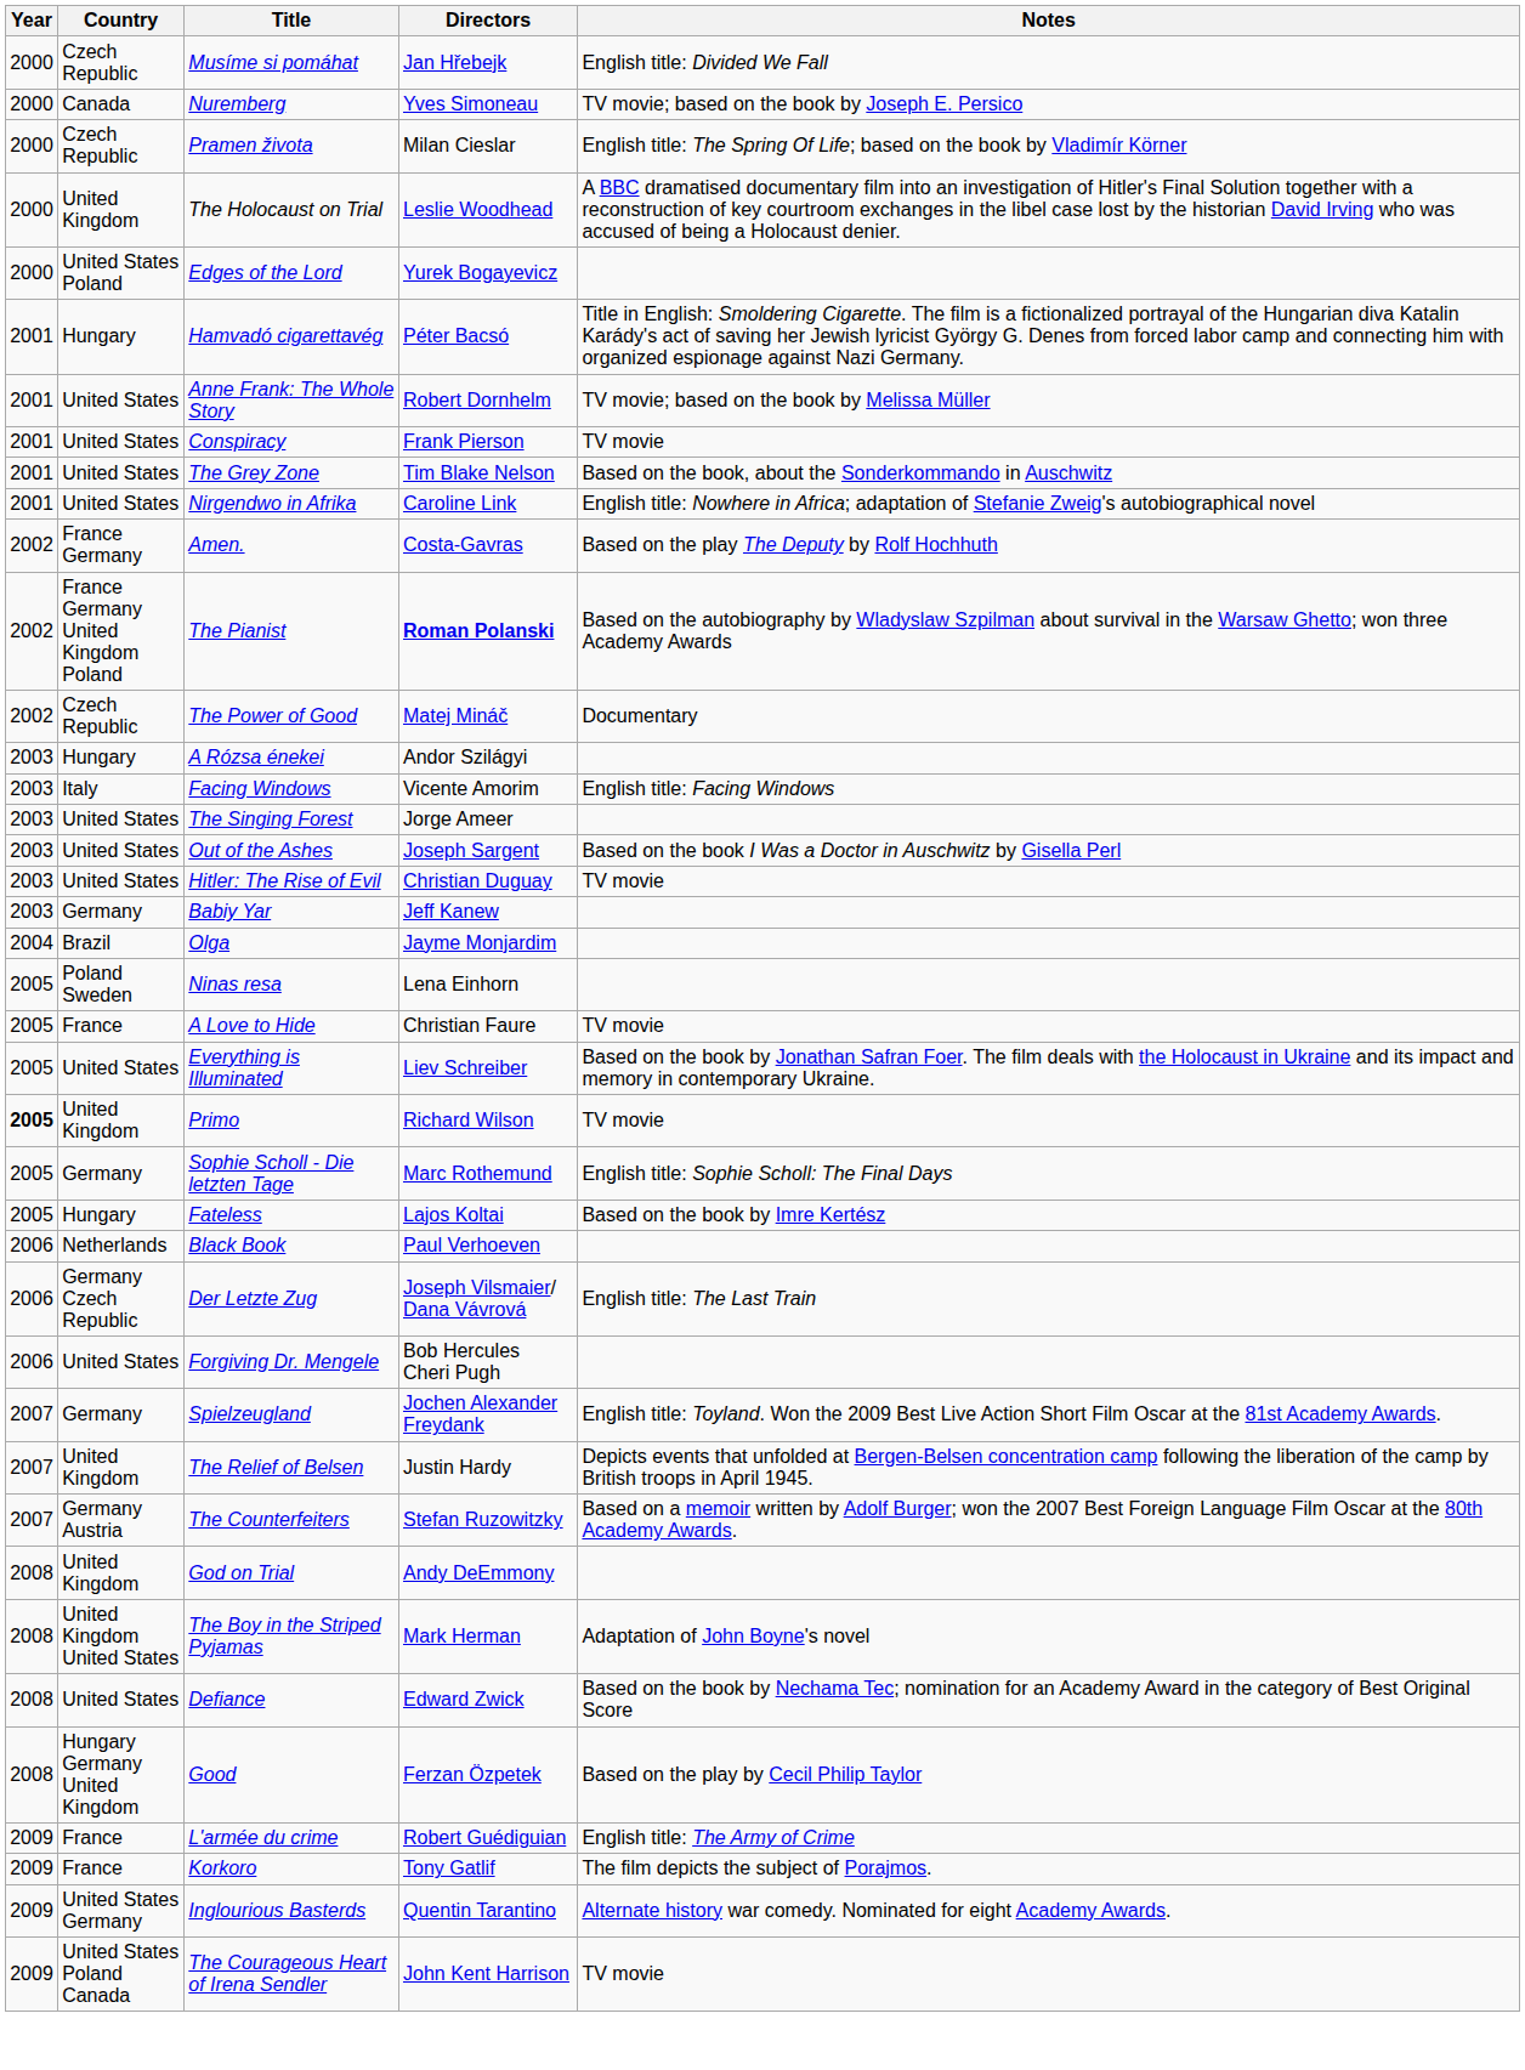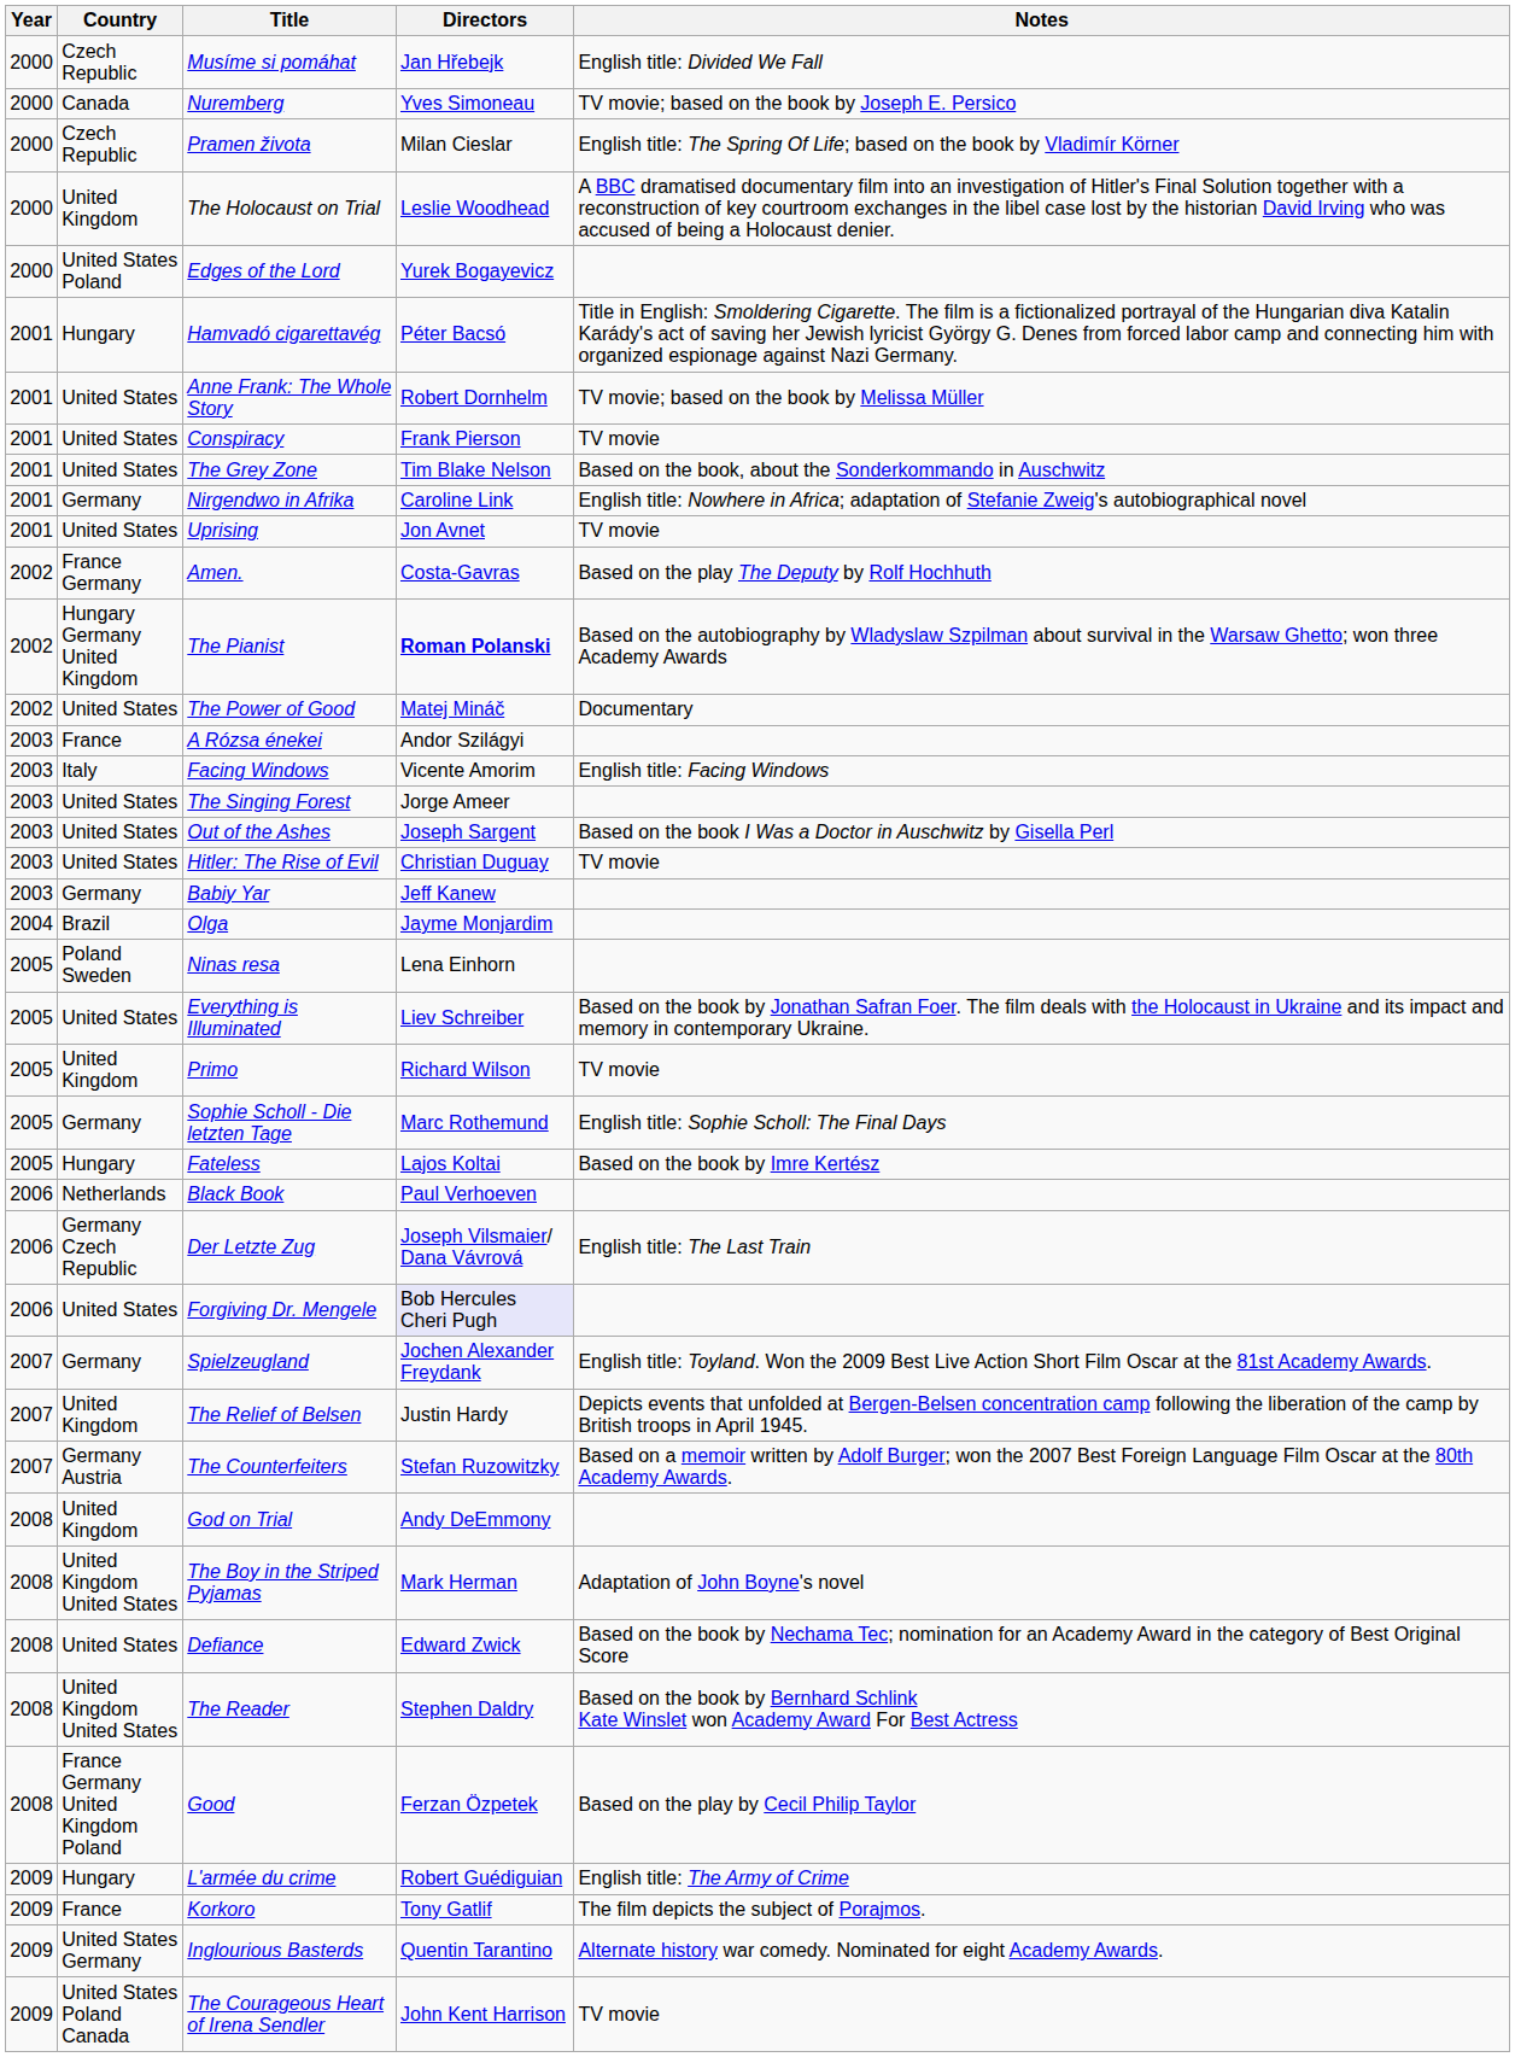Nirgendwo in Afrika | Country: United States -> Germany
+ row: 2001 | United States | Uprising | Jon Avnet | TV movie
The Pianist | Country: France Germany United Kingdom Poland -> Hungary Germany United Kingdom
The Power of Good | Country: Czech Republic -> United States
A Rózsa énekei | Country: Hungary -> France
- row: 2005 | France | A Love to Hide | Christian Faure | TV movie
Primo | Year: bold -> normal
Forgiving Dr. Mengele | Directors: no background -> lavender background
+ row: 2008 | United Kingdom United States | The Reader | Stephen Daldry | Based on the book by Bernhard Schlink Kate Winslet won Academy Award For Best Actress
Good | Country: Hungary Germany United Kingdom -> France Germany United Kingdom Poland
L'armée du crime | Country: France -> Hungary
